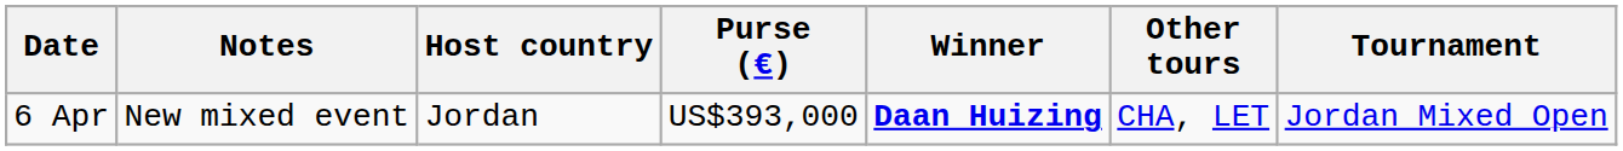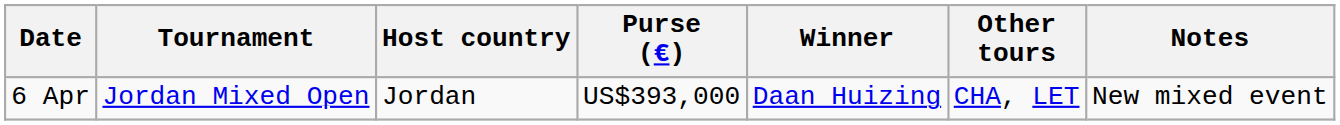columns swapped: Tournament <-> Notes
6 Apr | Winner: bold -> normal
